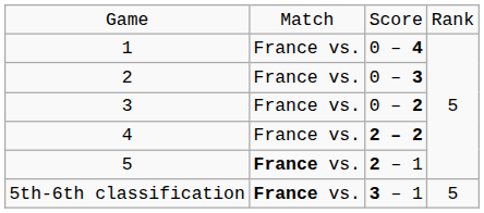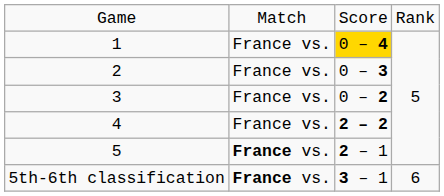1 | column 3: no background -> gold background
5th-6th classification | column 4: 5 -> 6
